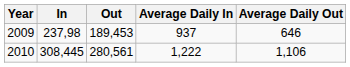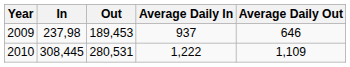2010 | Out: 280,561 -> 280,531
2010 | Average Daily Out: 1,106 -> 1,109
